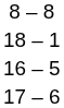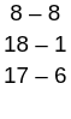- row: 16 – 5
